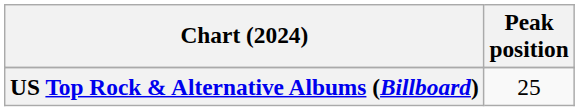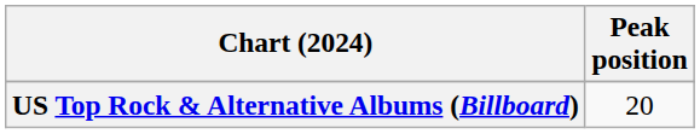US Top Rock & Alternative Albums (Billboard) | Peak position: 25 -> 20
